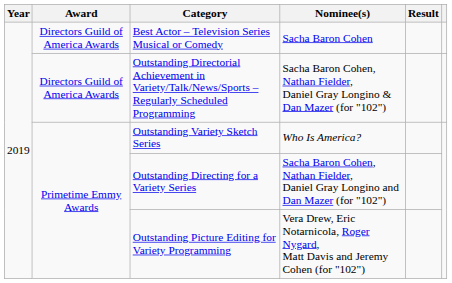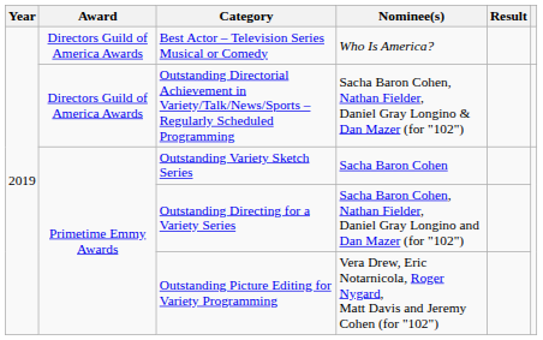Best Actor – Television Series Musical or Comedy | Nominee(s): Sacha Baron Cohen -> Who Is America?
Outstanding Variety Sketch Series | Nominee(s): Who Is America? -> Sacha Baron Cohen
